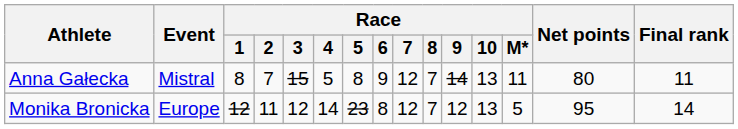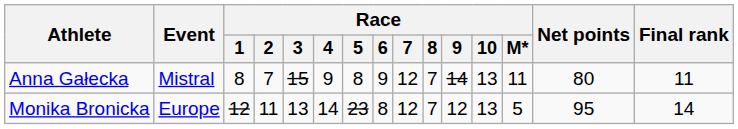Anna Gałecka | Race / 4: 5 -> 9
Monika Bronicka | Race / 3: 12 -> 13
